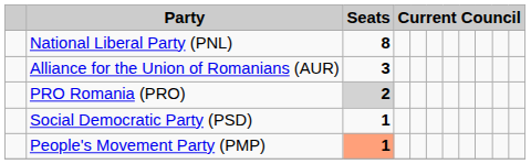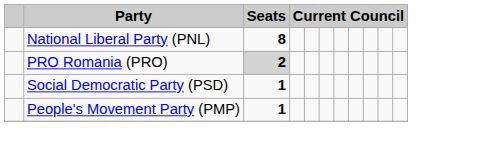- row: Alliance for the Union of Romanians (AUR) | 3
People's Movement Party (PMP) | Seats: lightsalmon background -> no background
